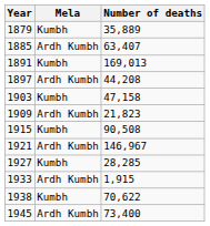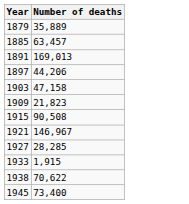- column: Mela | Kumbh | Ardh Kumbh | Kumbh | Ardh Kumbh | Kumbh | Ardh Kumbh | Kumbh | Ardh Kumbh | Kumbh | Ardh Kumbh | Kumbh | Ardh Kumbh
1885 | Number of deaths: 63,407 -> 63,457
1897 | Number of deaths: 44,208 -> 44,206
